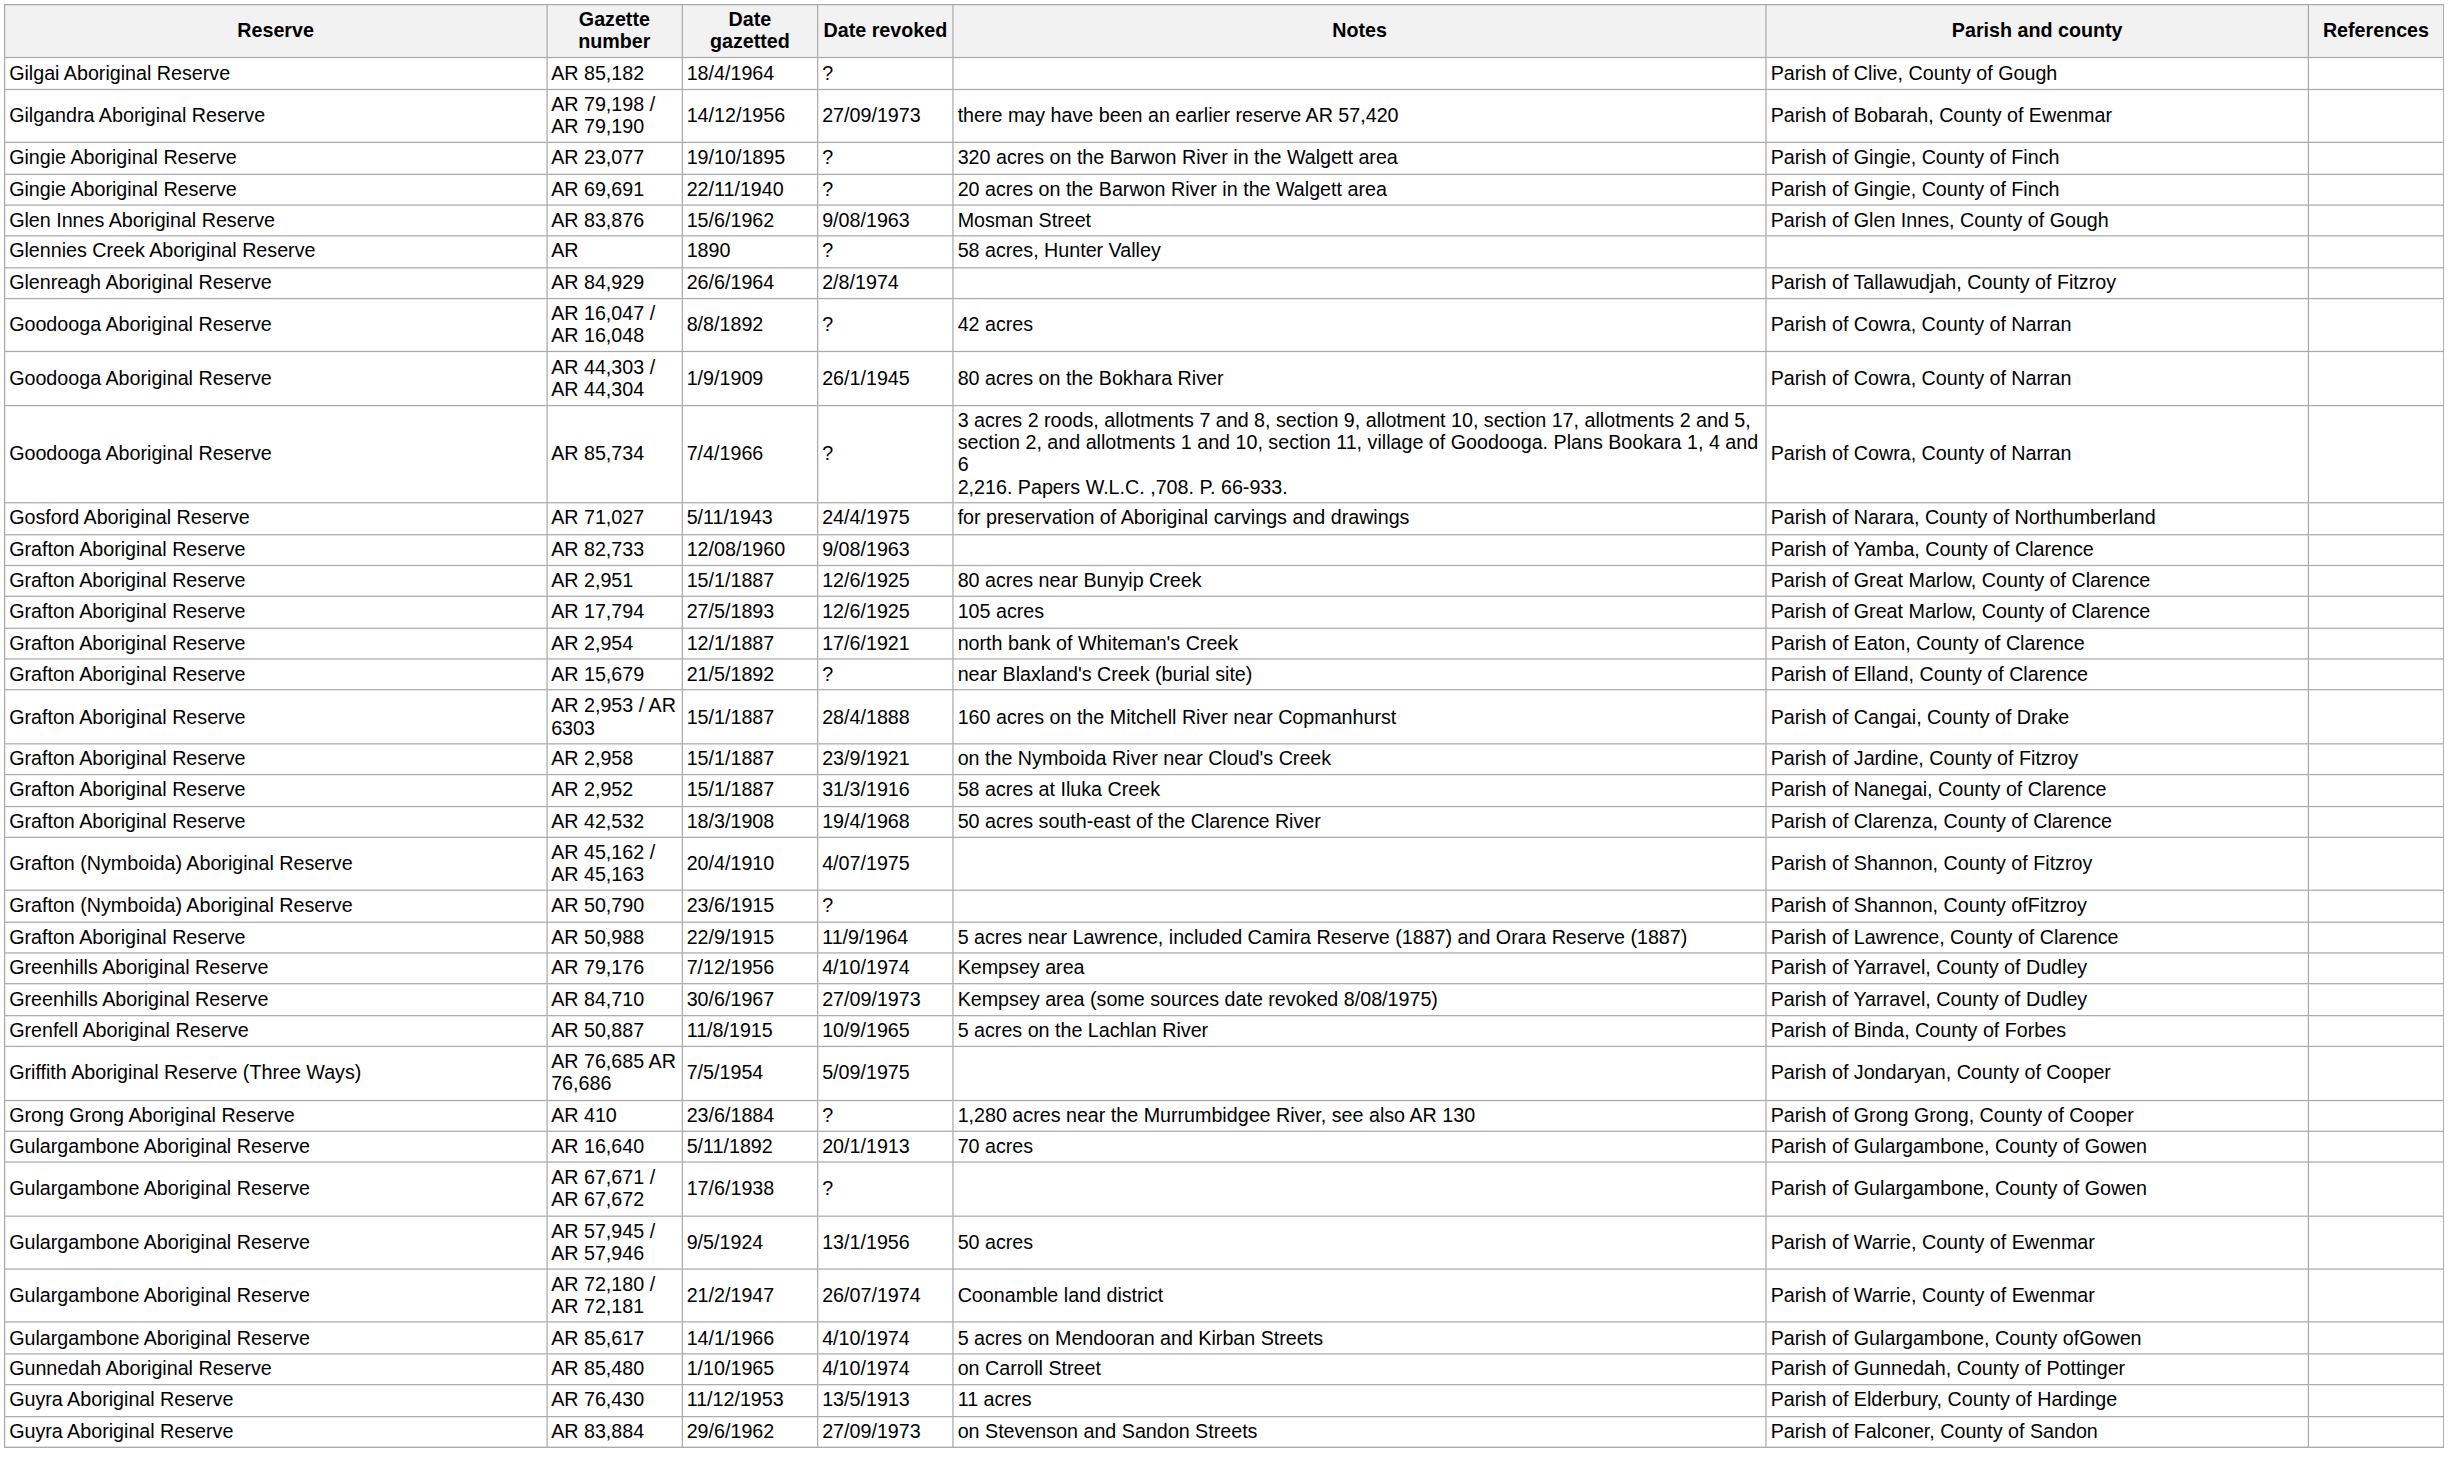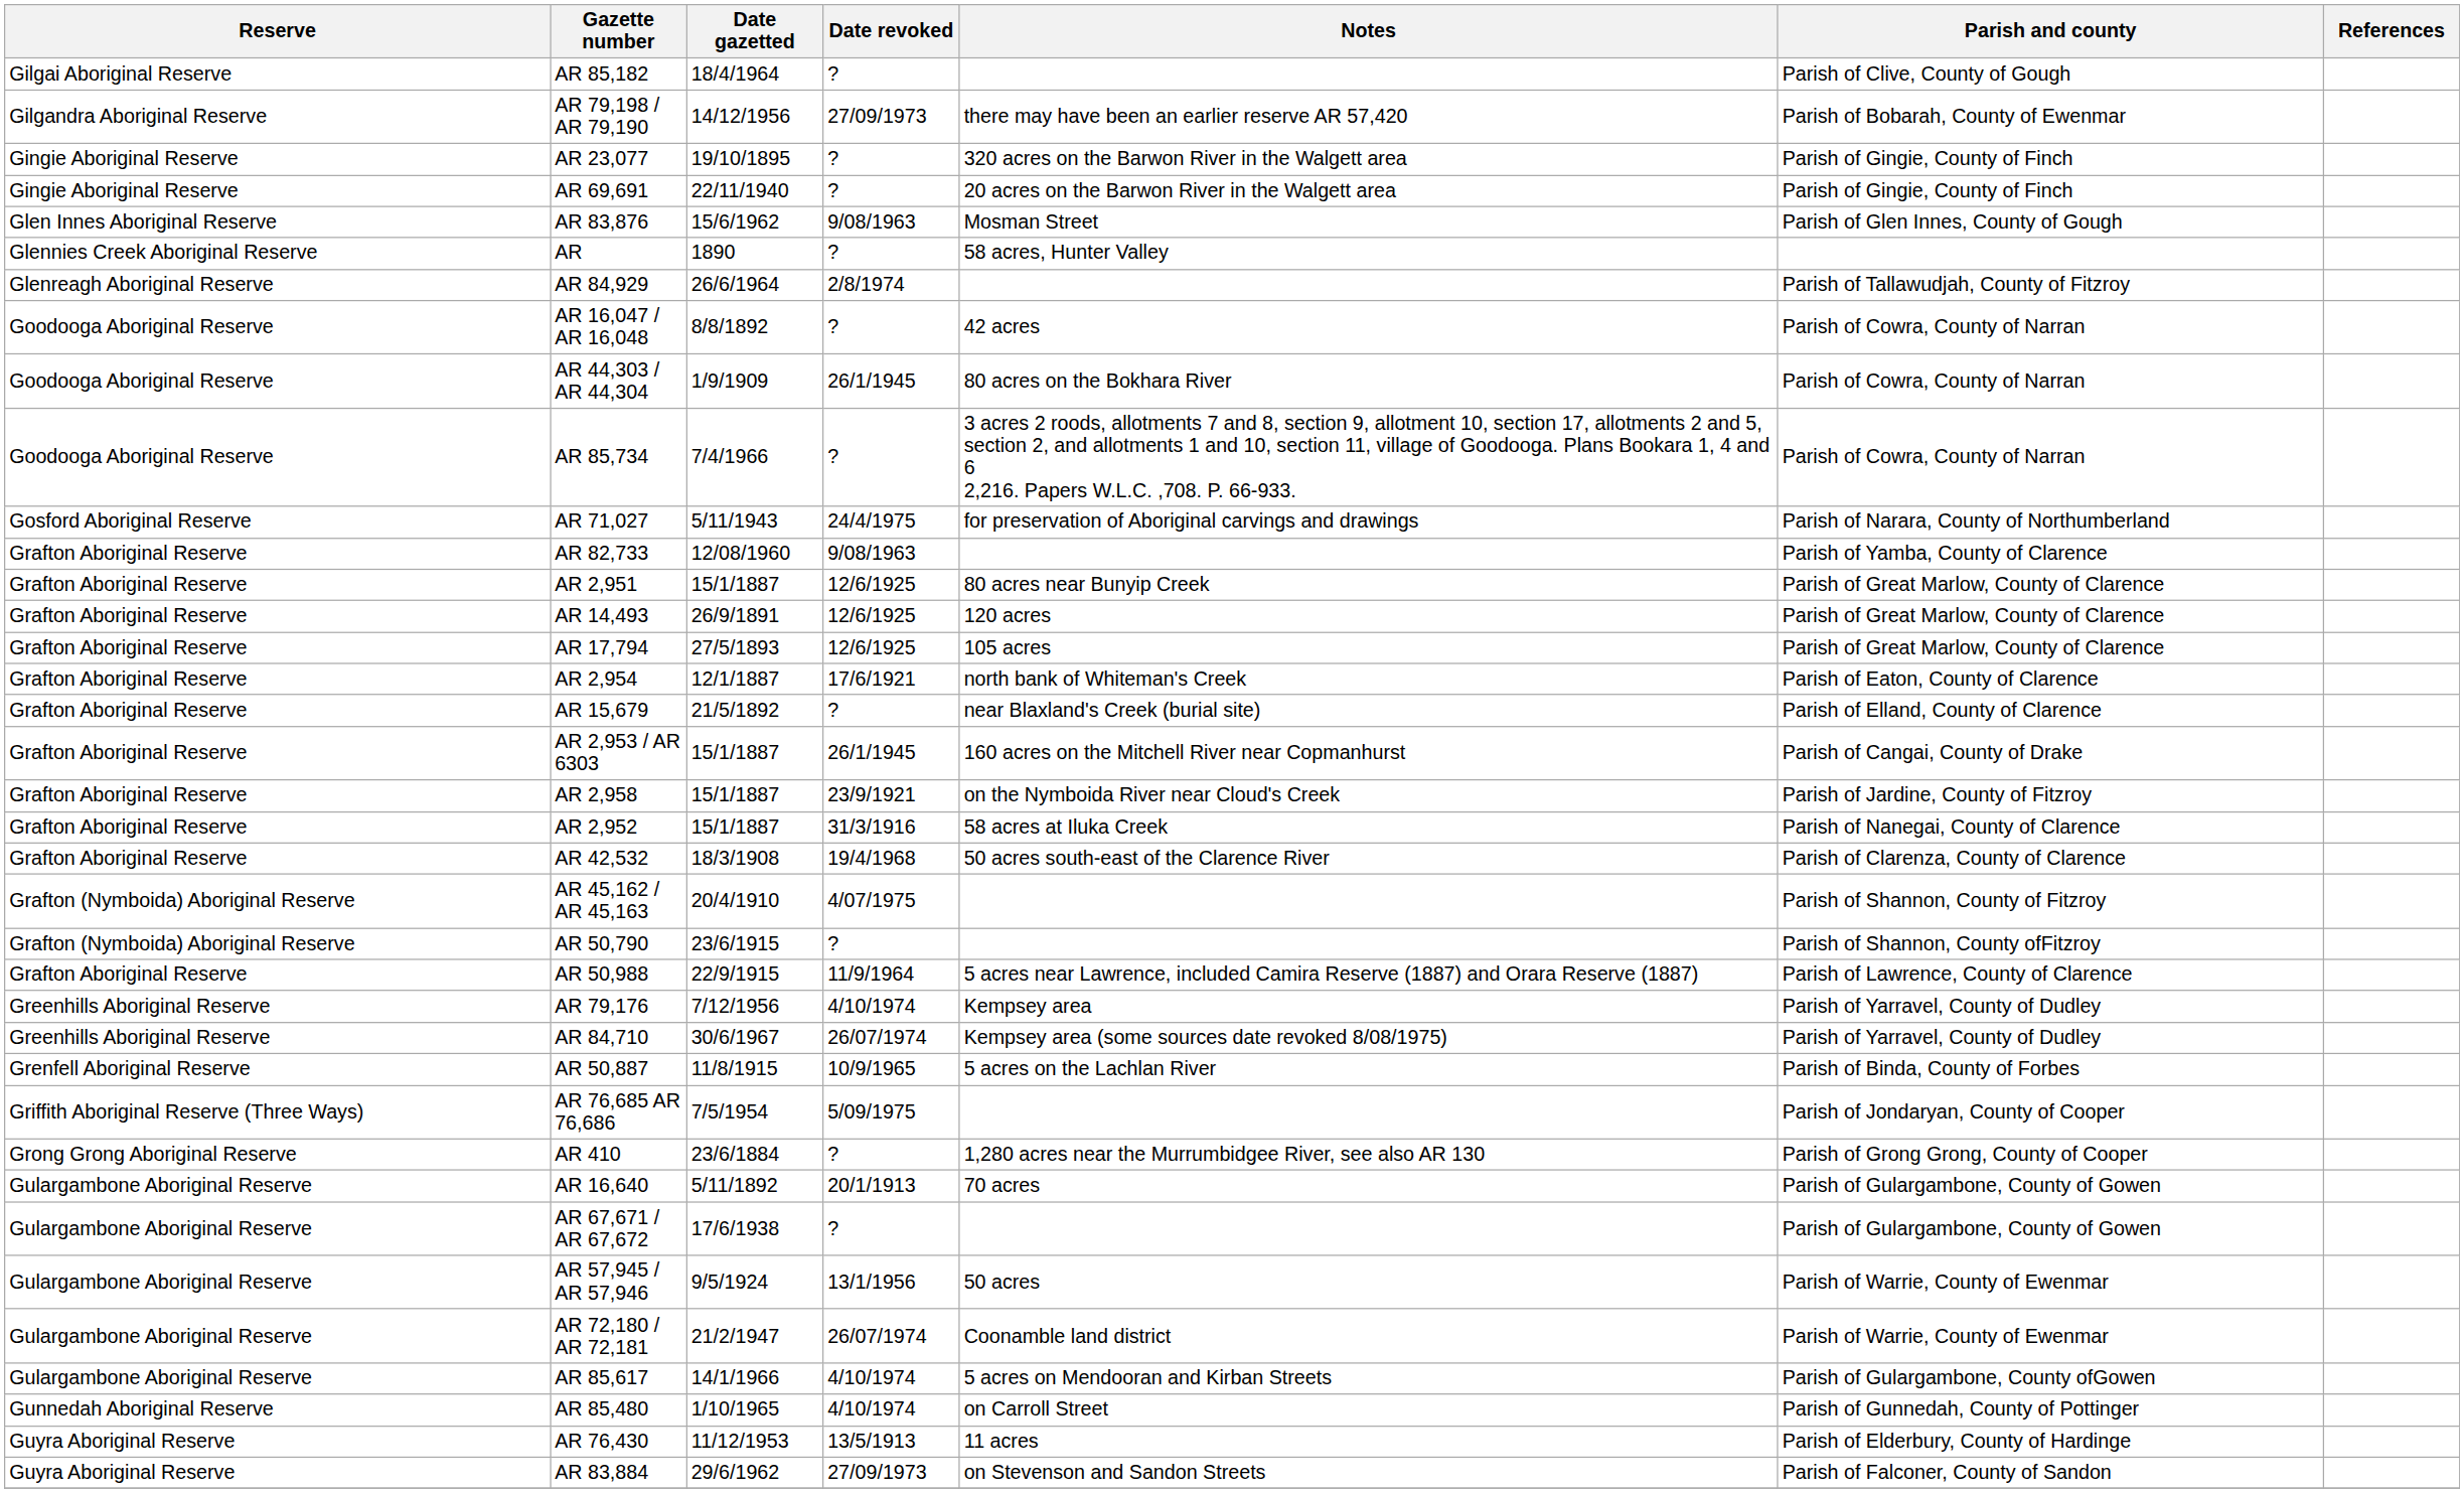+ row: Grafton Aboriginal Reserve | AR 14,493 | 26/9/1891 | 12/6/1925 | 120 acres | Parish of Great Marlow, County of Clarence
AR 2,953 / AR 6303 | Date revoked: 28/4/1888 -> 26/1/1945
AR 84,710 | Date revoked: 27/09/1973 -> 26/07/1974
